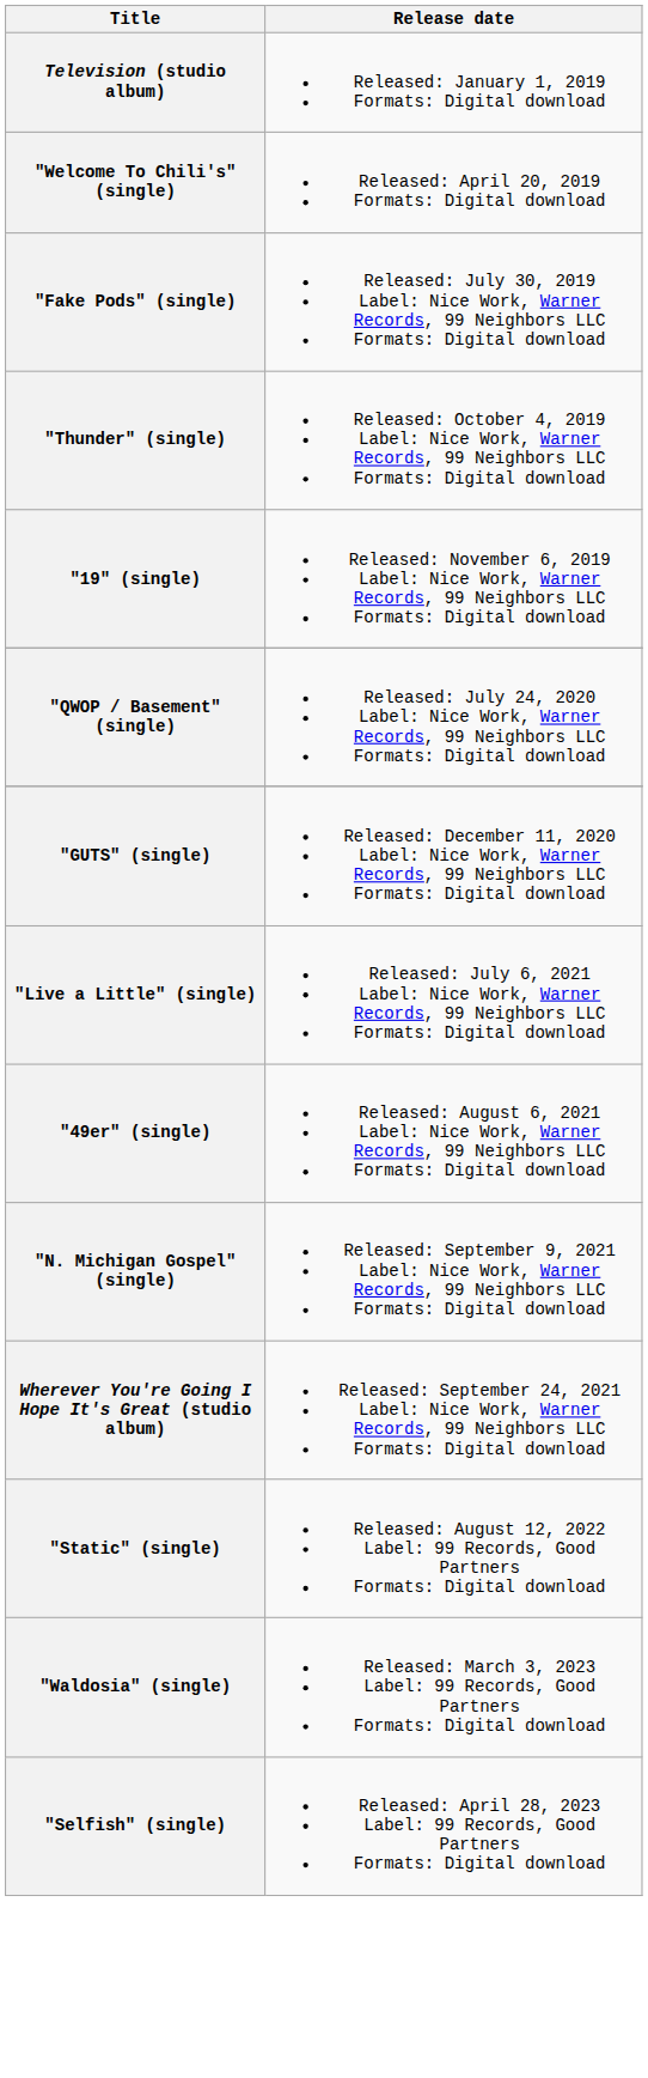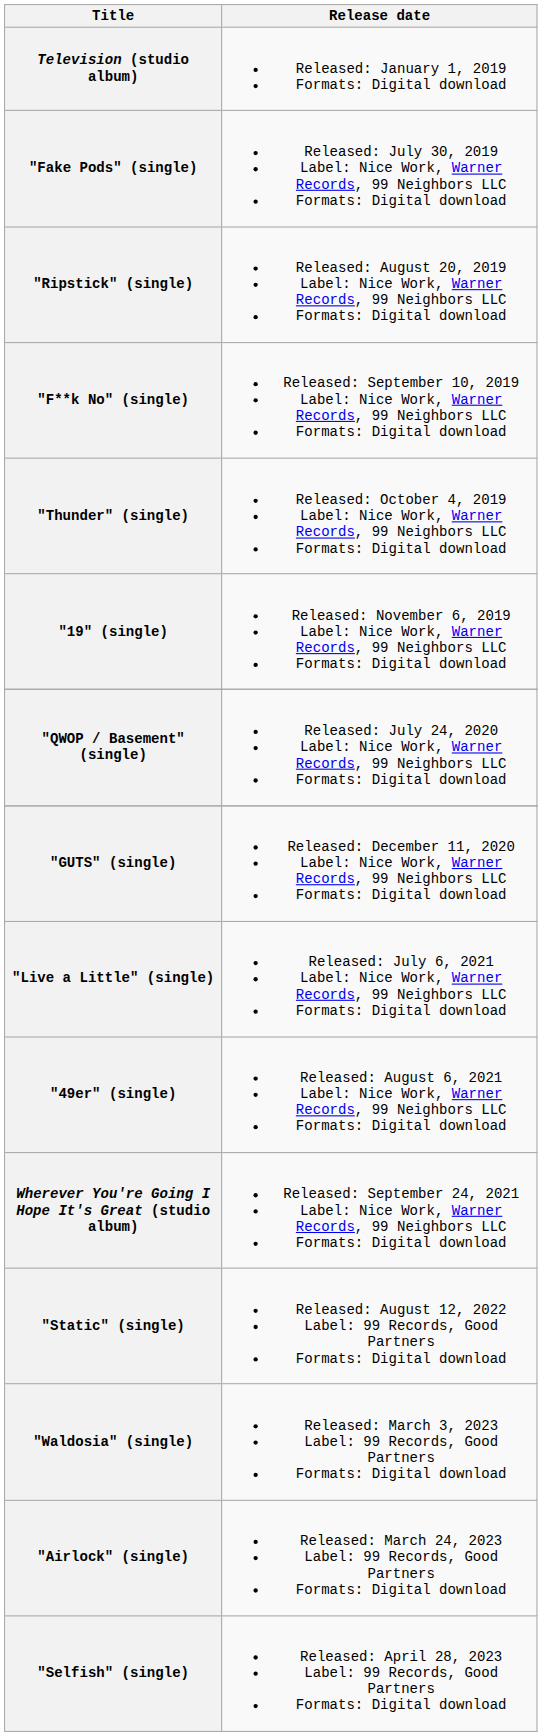- row: "Welcome To Chili's" (single) | Released: April 20, 2019 Formats: Digital download
+ row: "Ripstick" (single) | Released: August 20, 2019 Label: Nice Work, Warner Records, 99 Neighbors LLC Formats: Digital download
+ row: "F**k No" (single) | Released: September 10, 2019 Label: Nice Work, Warner Records, 99 Neighbors LLC Formats: Digital download
- row: "N. Michigan Gospel" (single) | Released: September 9, 2021 Label: Nice Work, Warner Records, 99 Neighbors LLC Formats: Digital download
+ row: "Airlock" (single) | Released: March 24, 2023 Label: 99 Records, Good Partners Formats: Digital download
